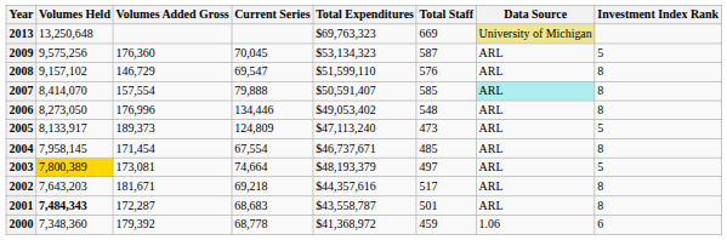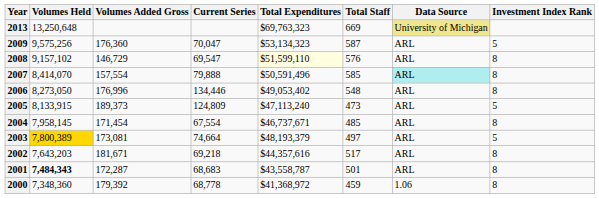2009 | Current Series: 70,045 -> 70,047
2008 | Total Expenditures: no background -> lightyellow background
2007 | Total Expenditures: $50,591,407 -> $50,591,496
2005 | Volumes Held: 8,133,917 -> 8,133,915
2000 | Investment Index Rank: 6 -> 8
